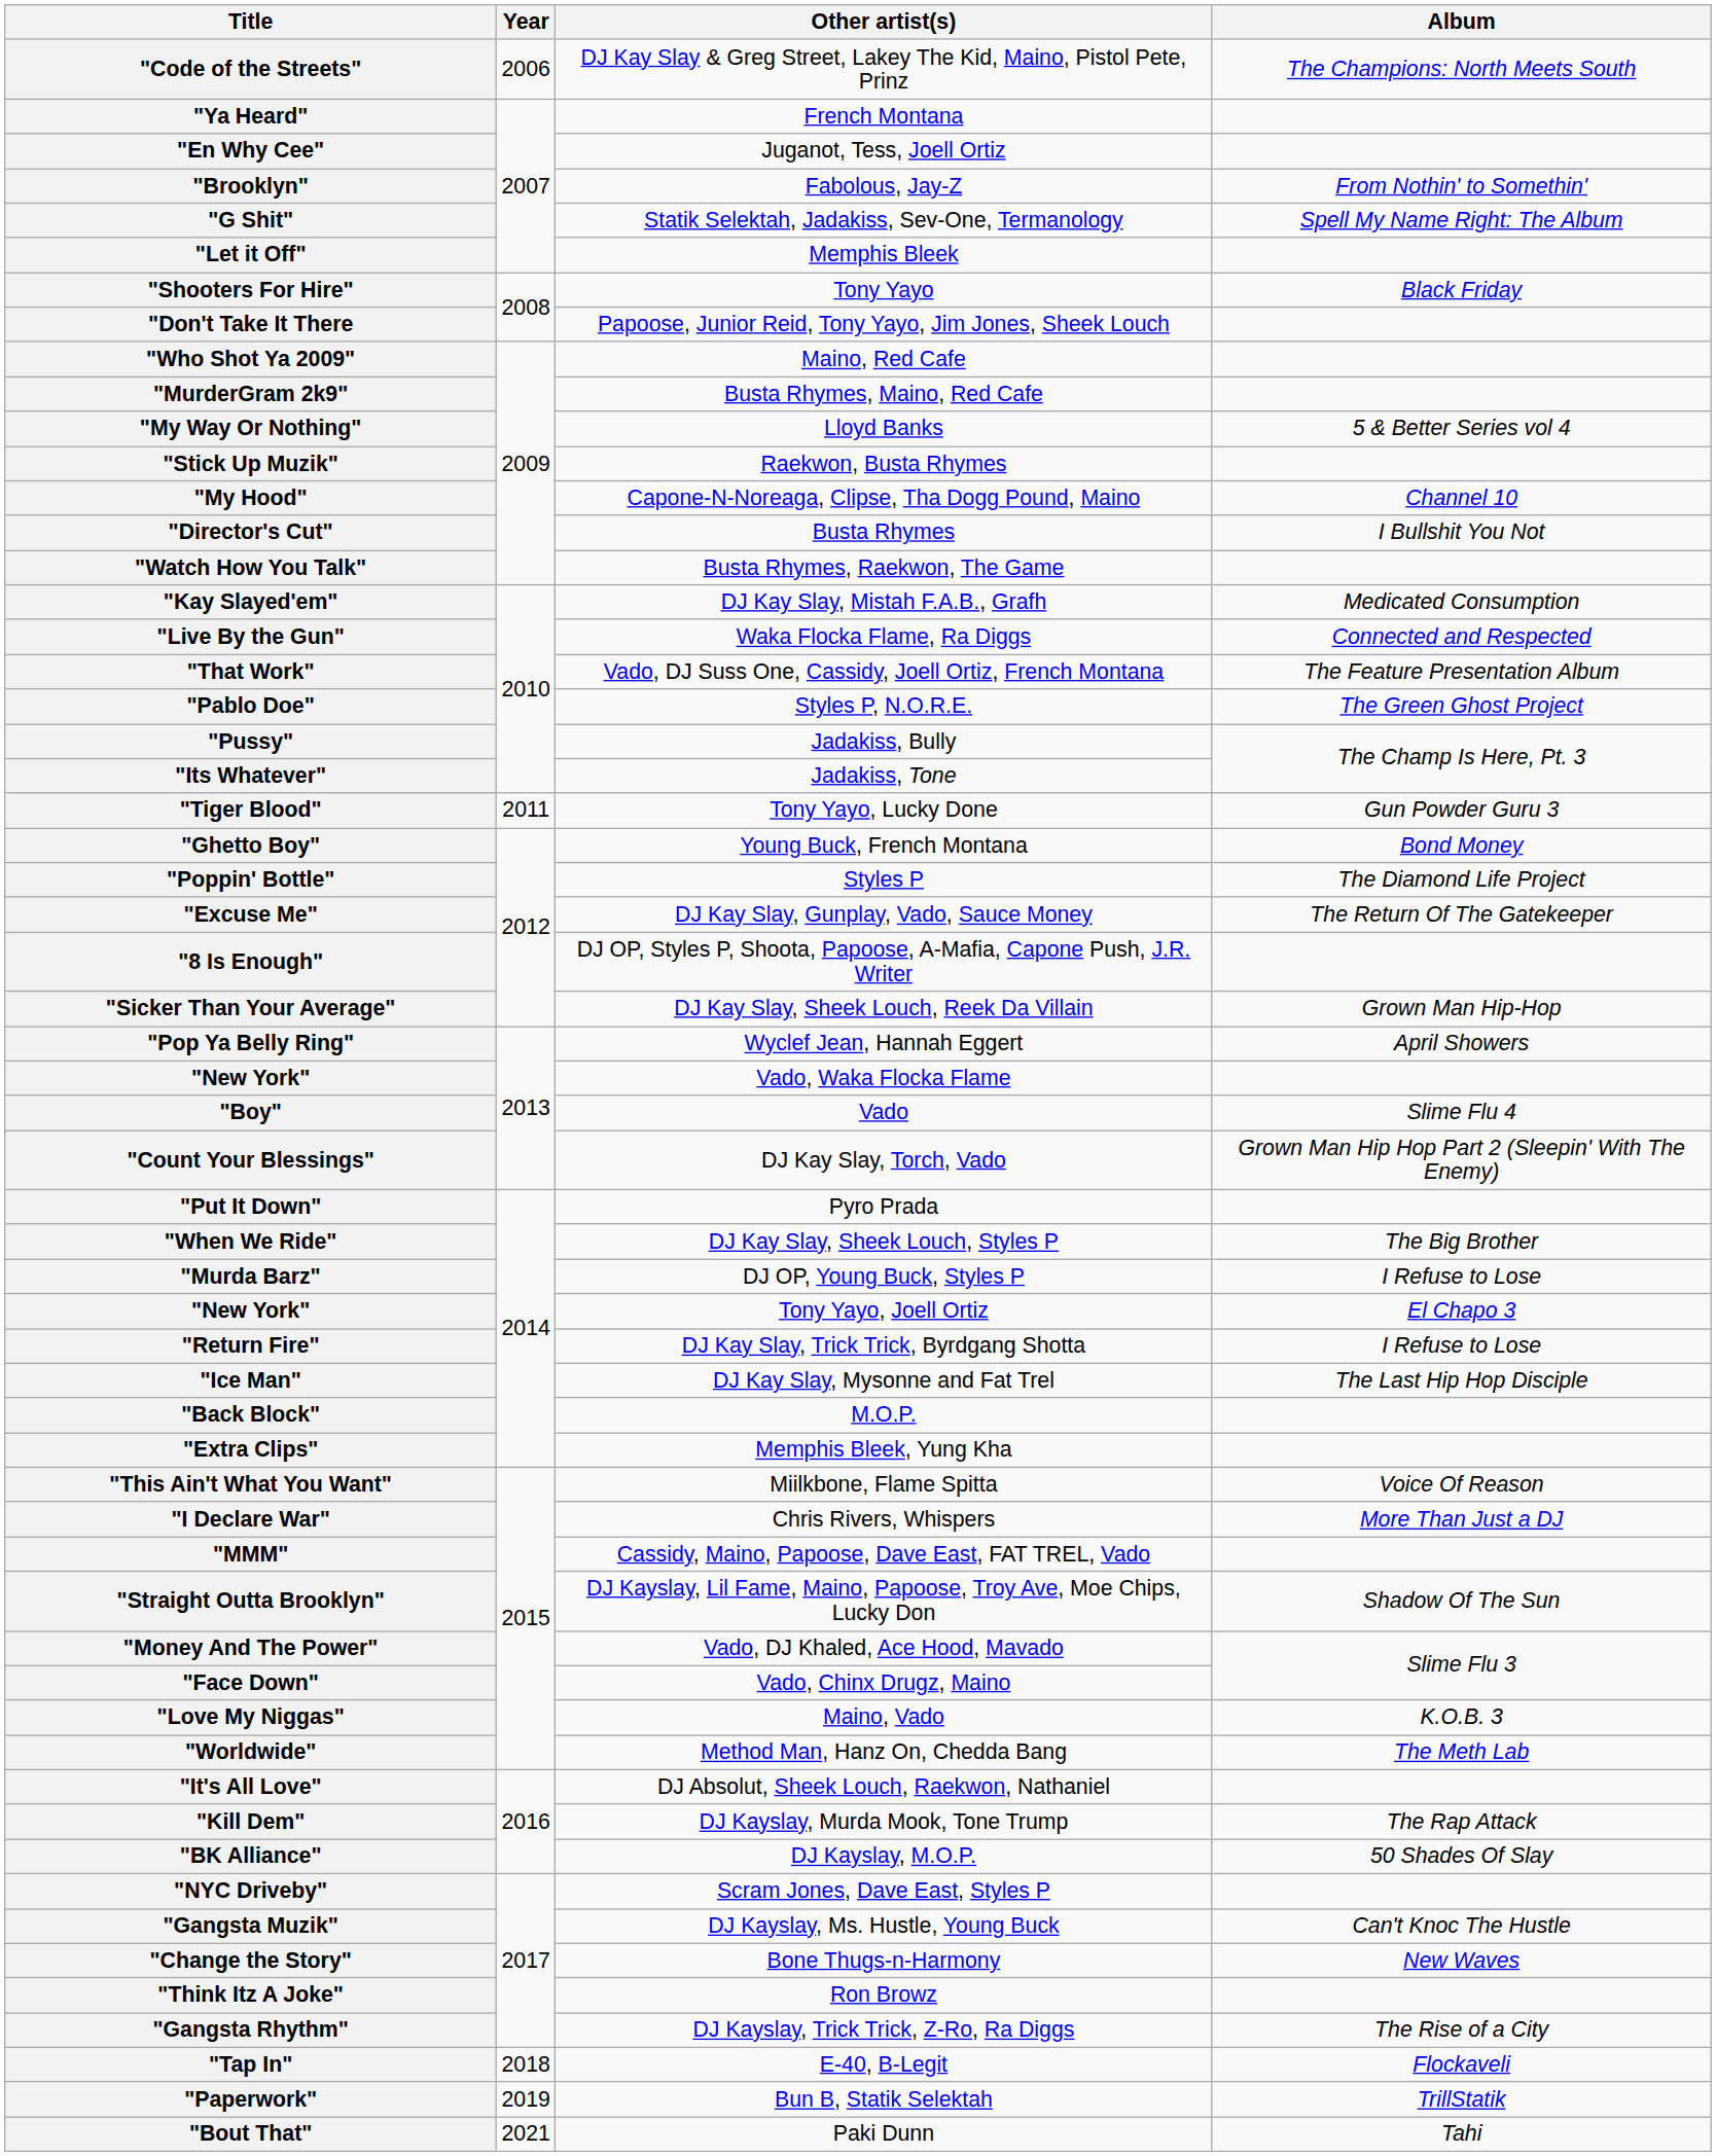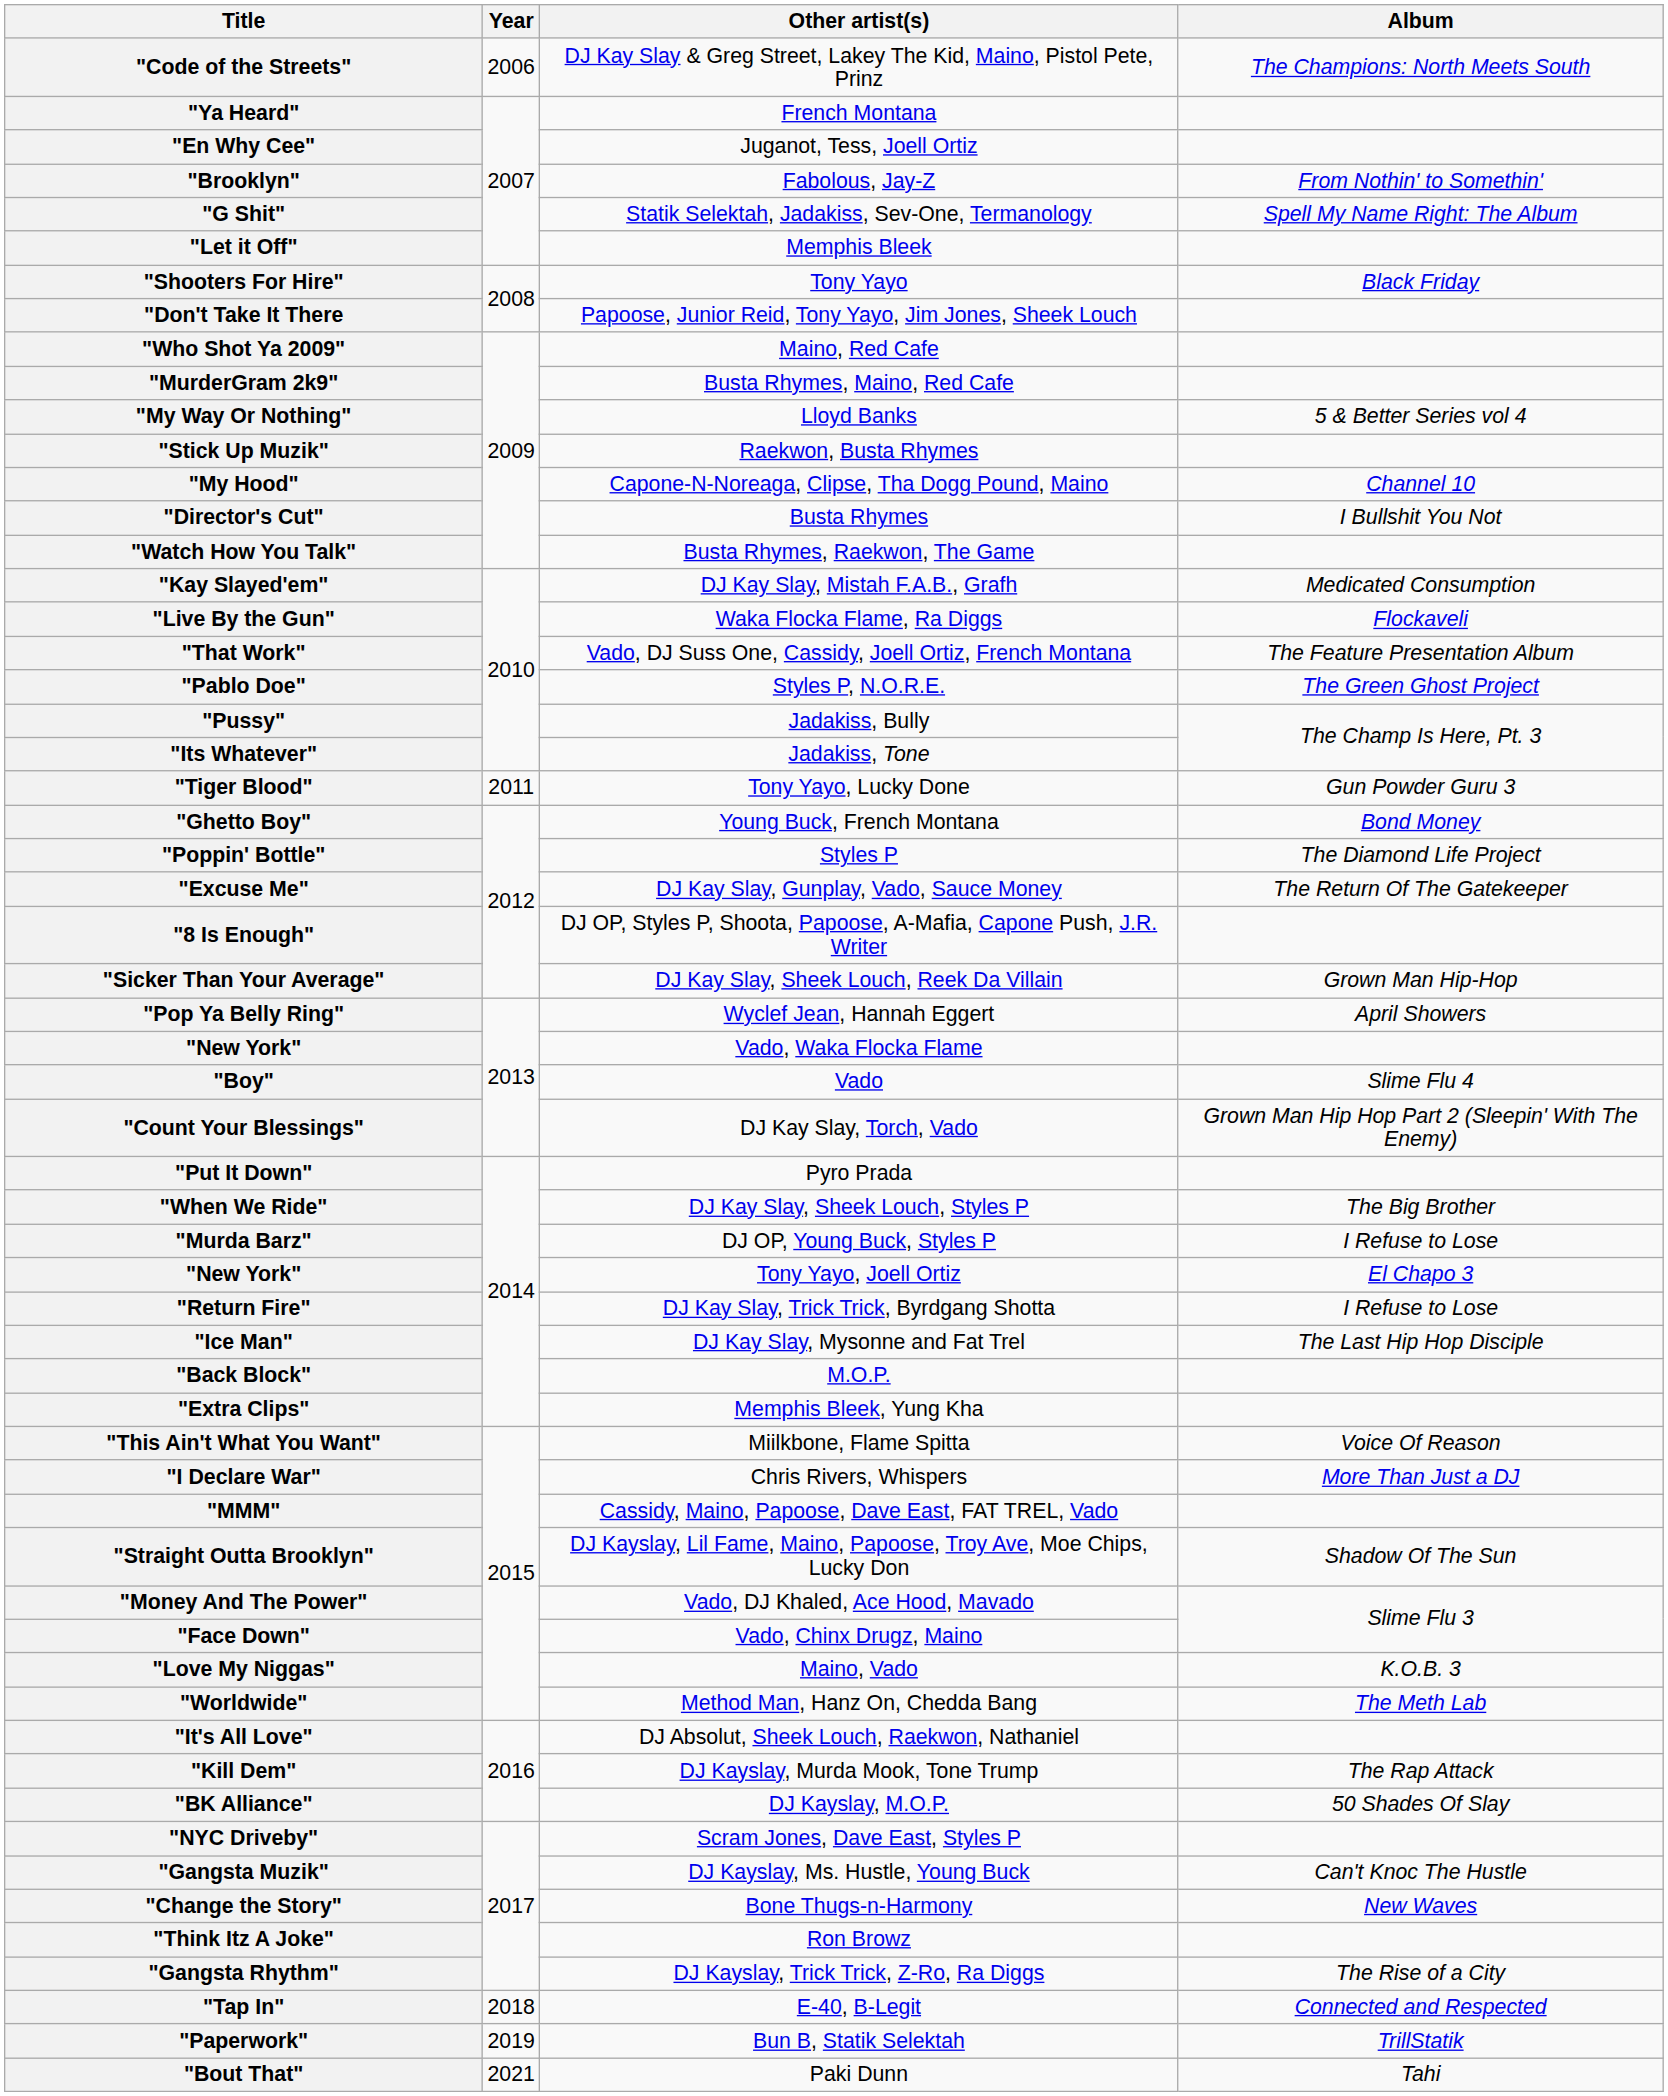"Live By the Gun" | Album: Connected and Respected -> Flockaveli
"Tap In" | Album: Flockaveli -> Connected and Respected
